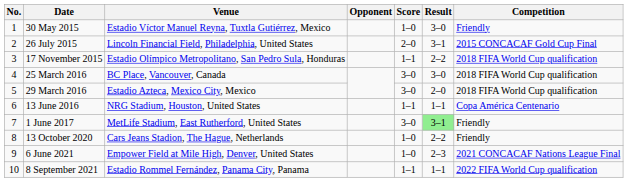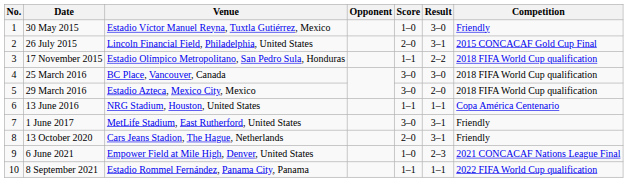1 June 2017 | Result: lightgreen background -> no background
13 October 2020 | Score: 1–0 -> 2–0
13 October 2020 | Result: 2–2 -> 3–1
